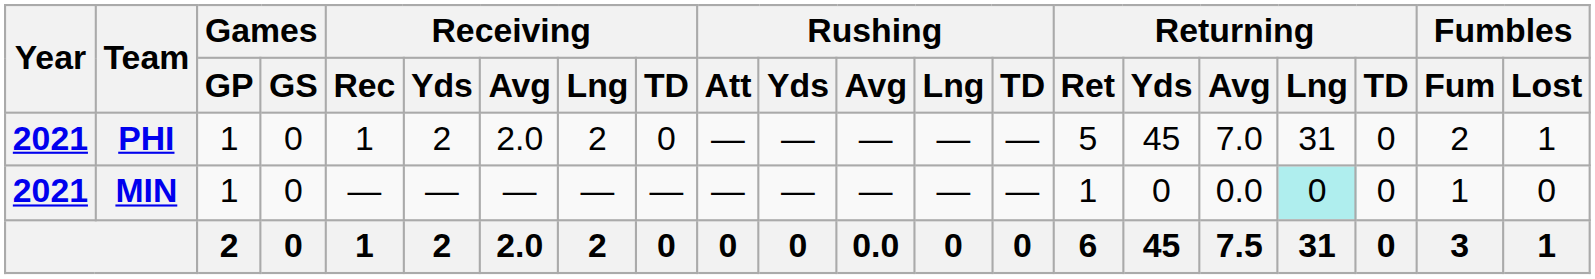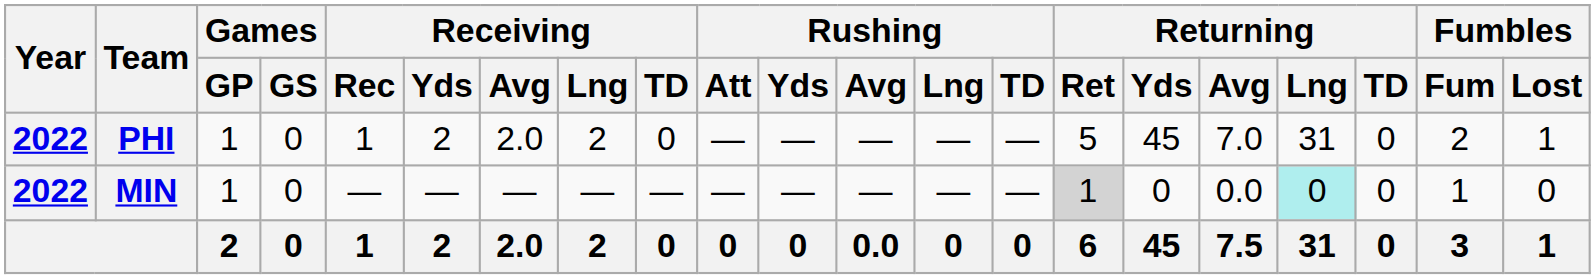PHI | Year: 2021 -> 2022
MIN | Year: 2021 -> 2022
MIN | Returning / Ret: no background -> lightgrey background
